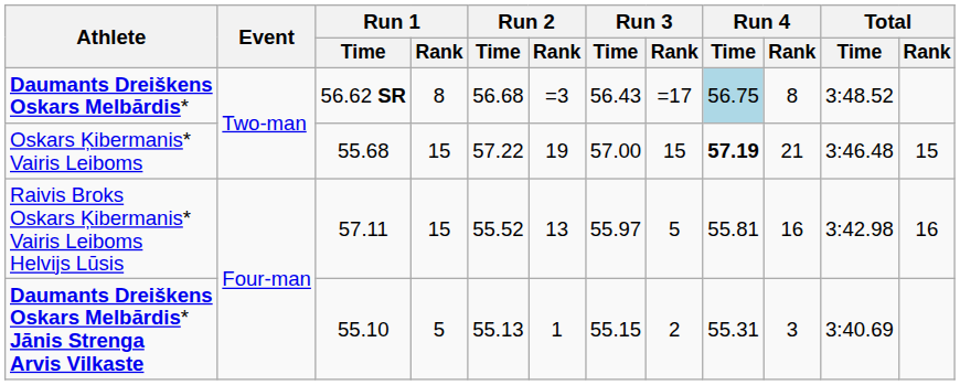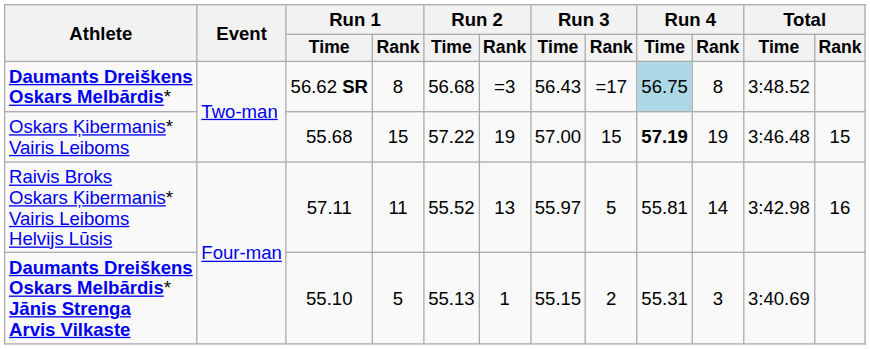Oskars Ķibermanis* Vairis Leiboms | Run 4 / Rank: 21 -> 19
Raivis Broks Oskars Ķibermanis* Vairis Leiboms Helvijs Lūsis | Run 1 / Rank: 15 -> 11
Raivis Broks Oskars Ķibermanis* Vairis Leiboms Helvijs Lūsis | Run 4 / Rank: 16 -> 14
